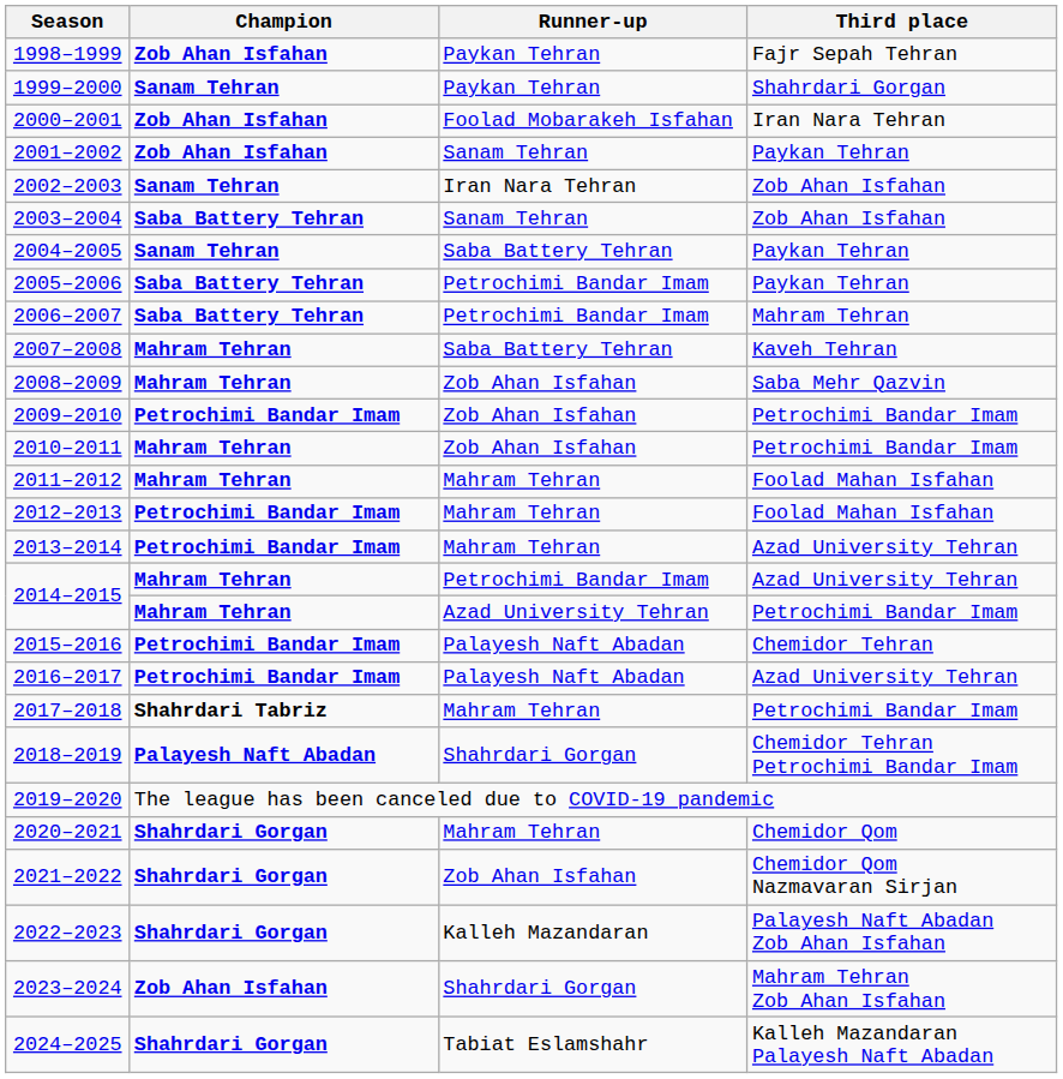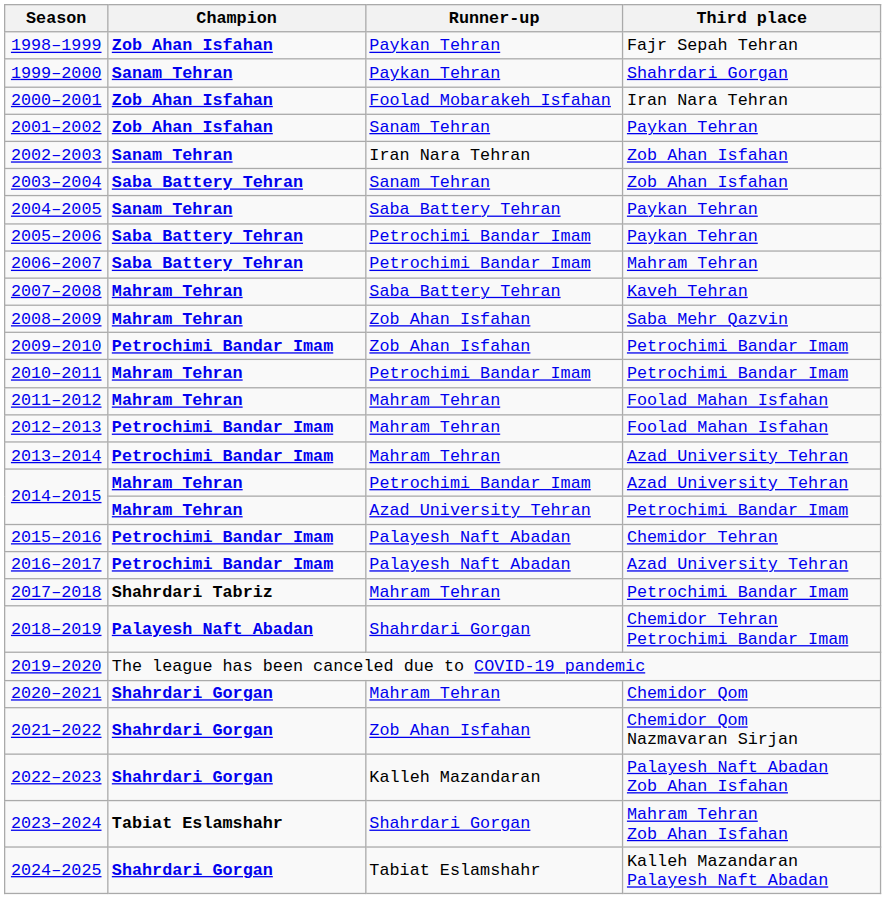2010–2011 | Runner-up: Zob Ahan Isfahan -> Petrochimi Bandar Imam
2023–2024 | Champion: Zob Ahan Isfahan -> Tabiat Eslamshahr
